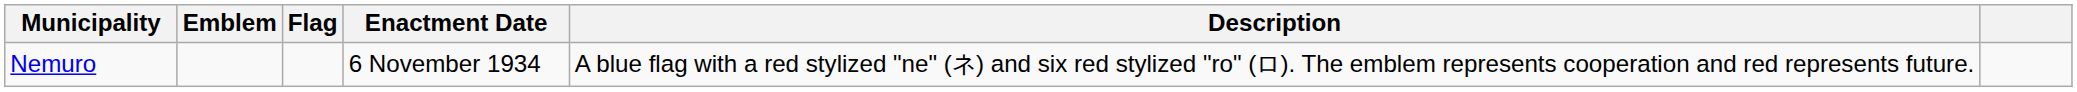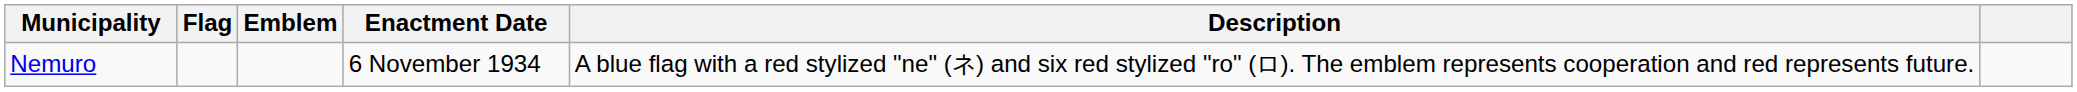columns swapped: Flag <-> Emblem
